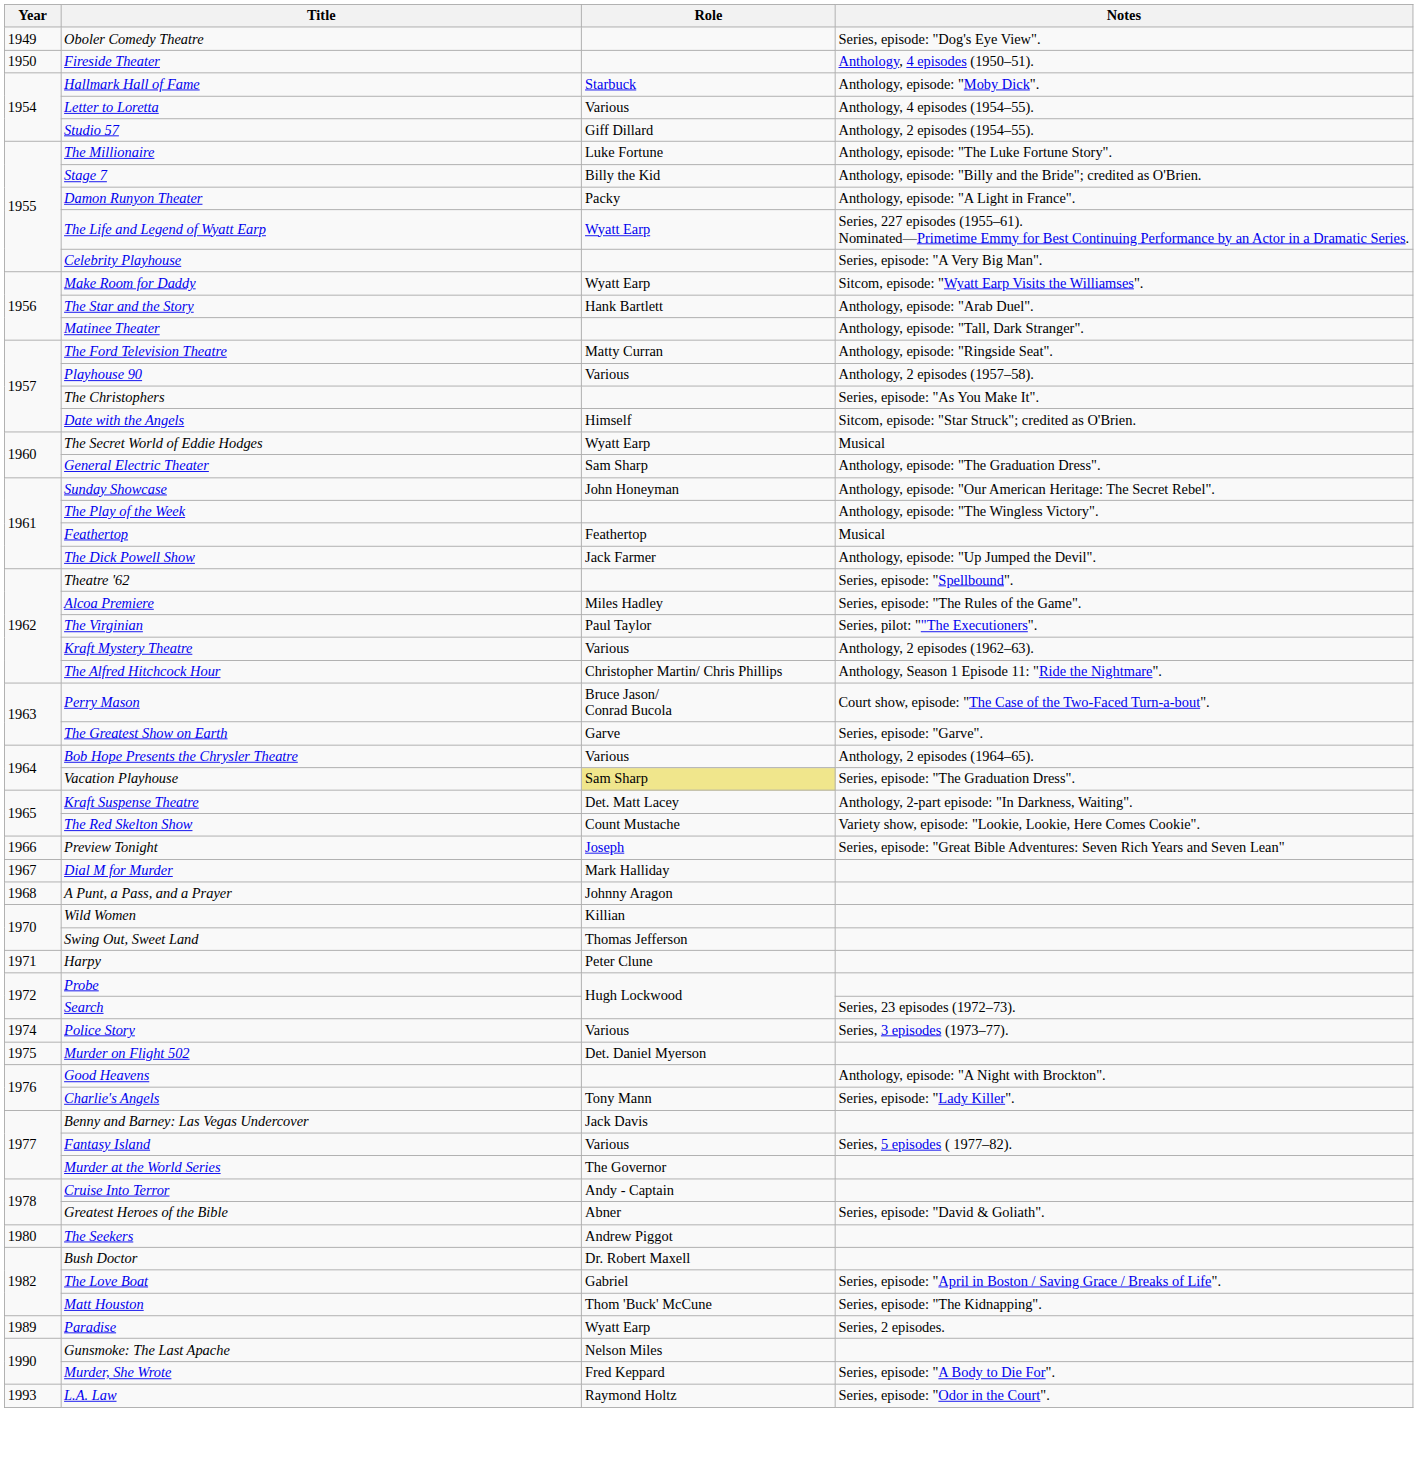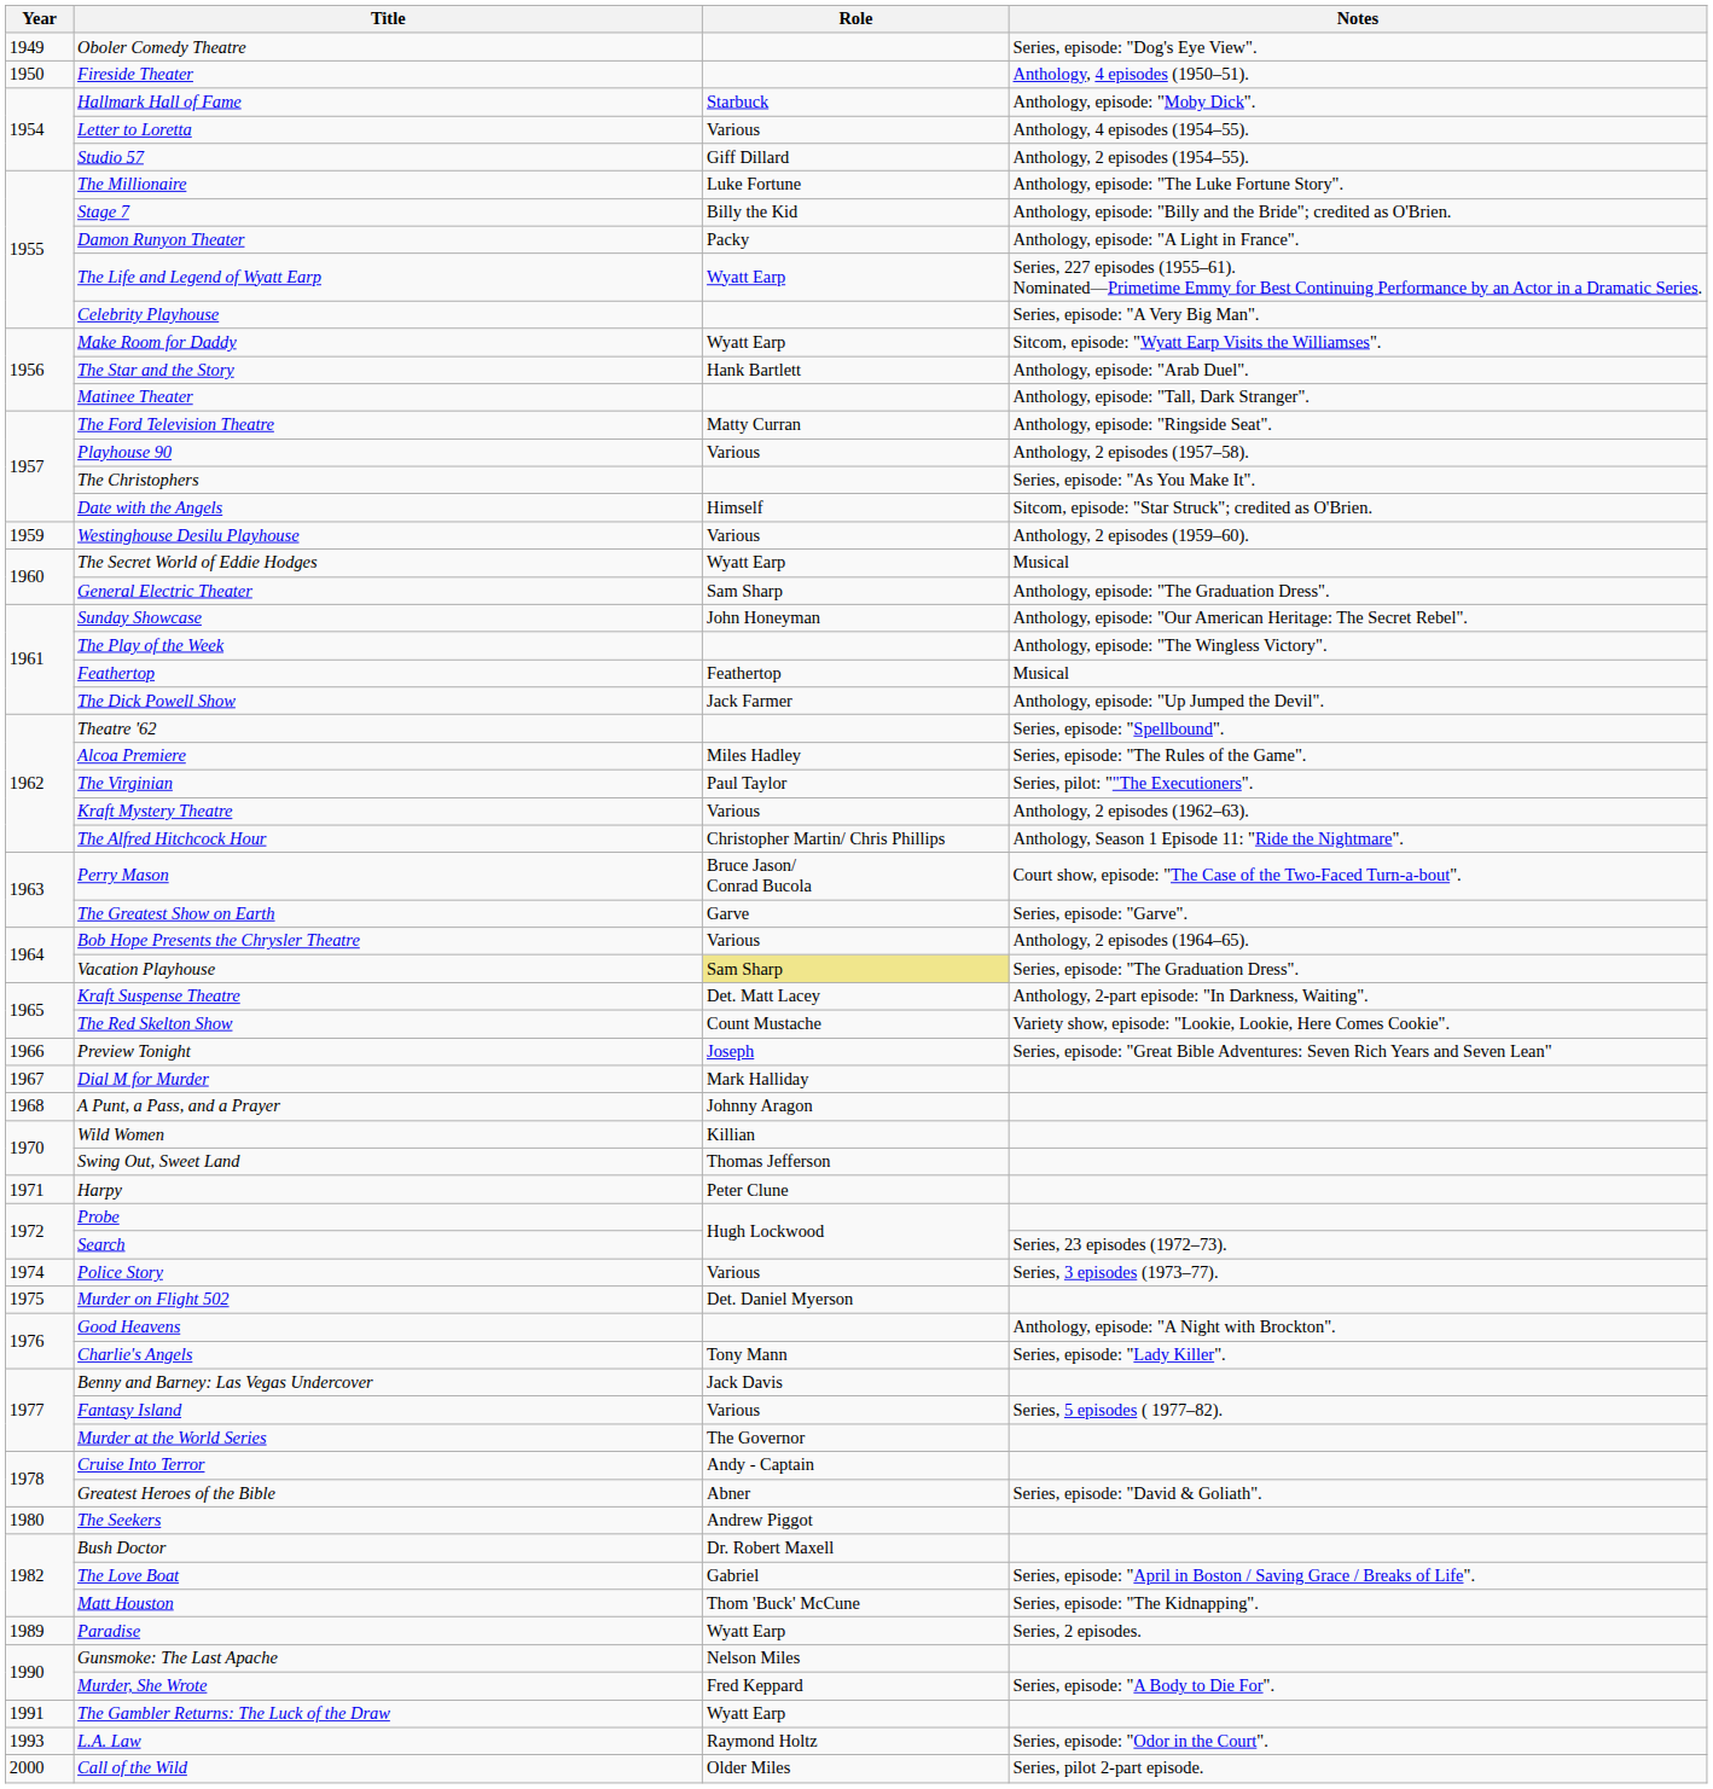+ row: 1959 | Westinghouse Desilu Playhouse | Various | Anthology, 2 episodes (1959–60).
+ row: 1991 | The Gambler Returns: The Luck of the Draw | Wyatt Earp
+ row: 2000 | Call of the Wild | Older Miles | Series, pilot 2-part episode.
